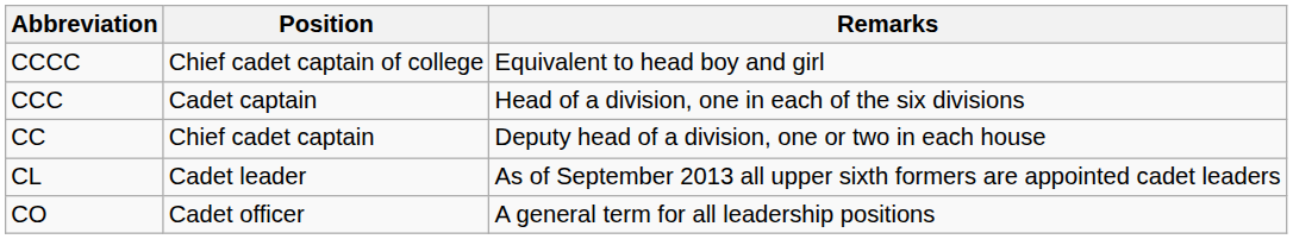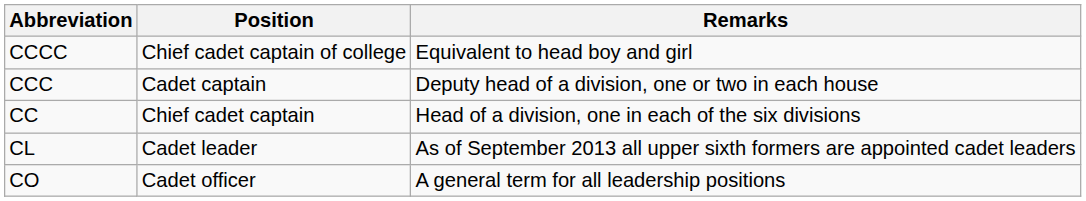CCC | Remarks: Head of a division, one in each of the six divisions -> Deputy head of a division, one or two in each house
CC | Remarks: Deputy head of a division, one or two in each house -> Head of a division, one in each of the six divisions
